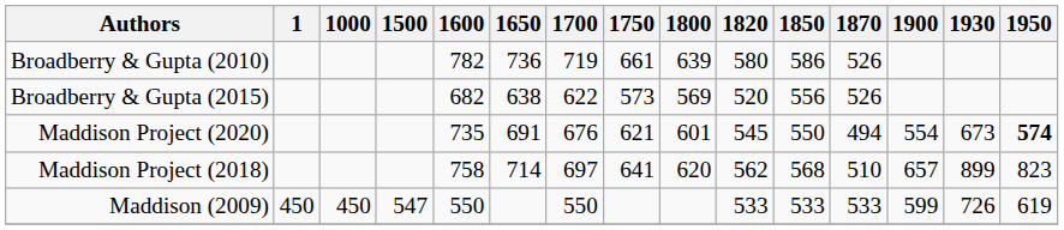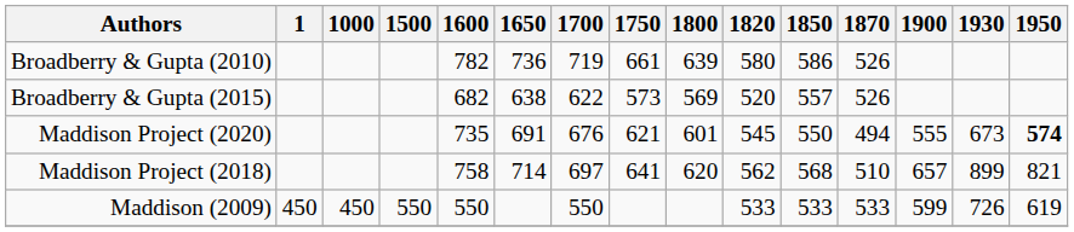Broadberry & Gupta (2015) | 1850: 556 -> 557
Maddison Project (2020) | 1900: 554 -> 555
Maddison Project (2018) | 1950: 823 -> 821
Maddison (2009) | 1500: 547 -> 550
